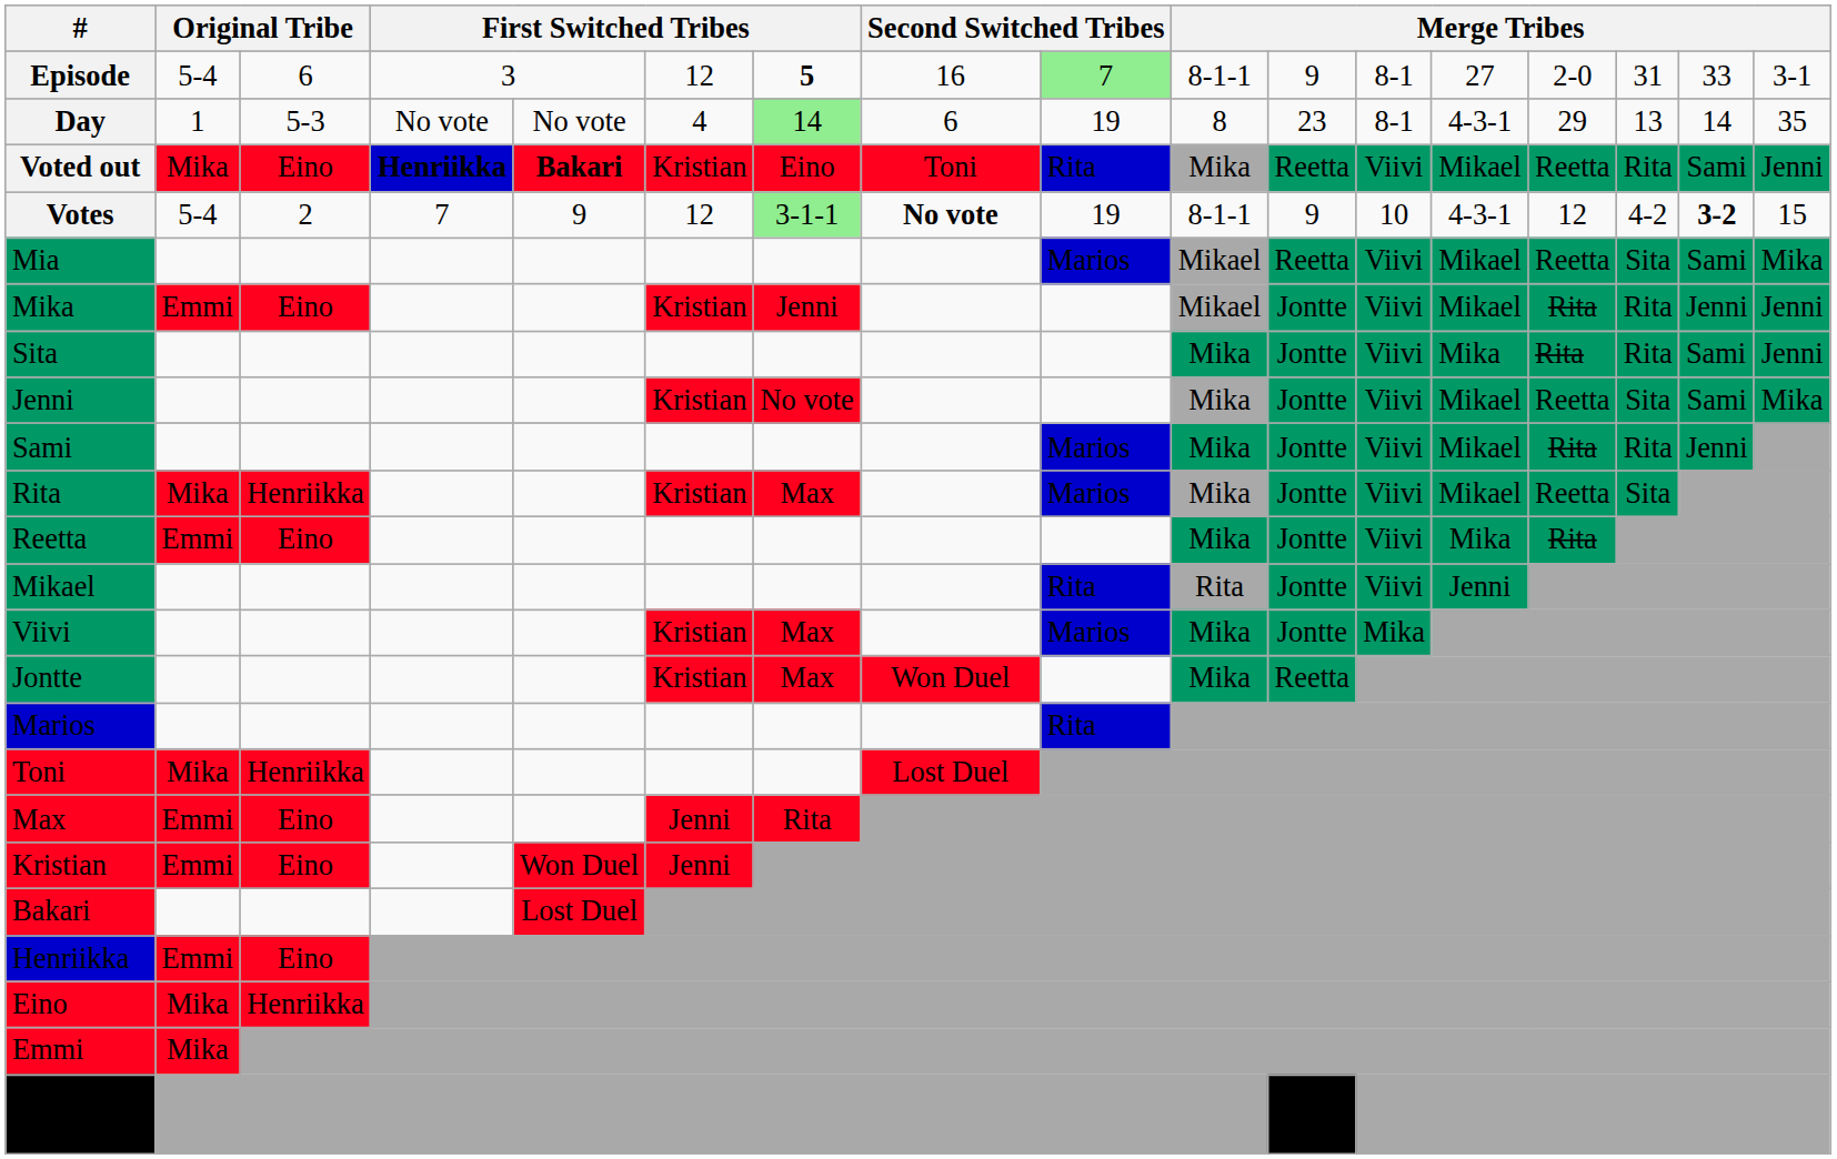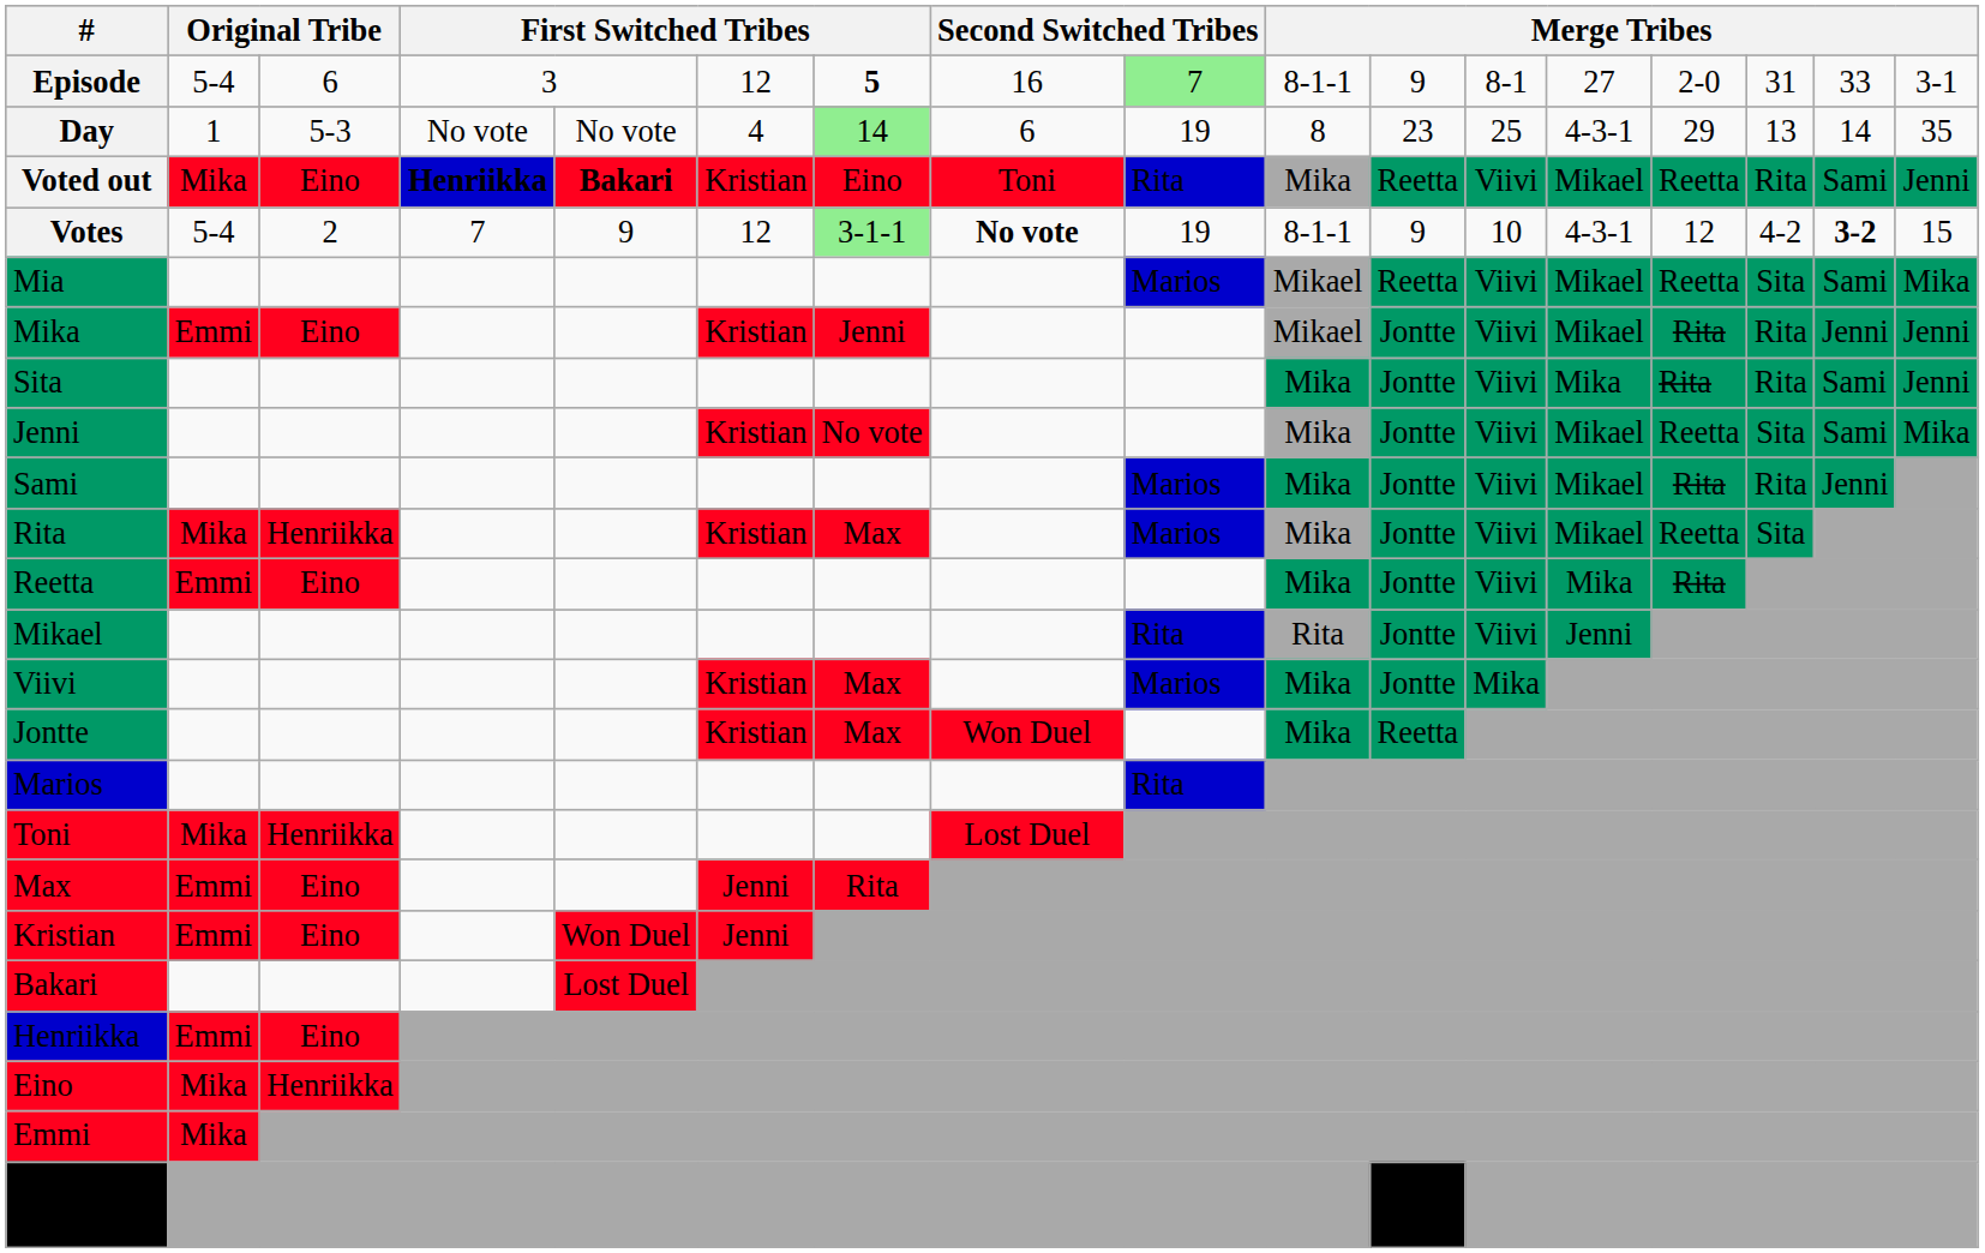Day | column 12: 8-1 -> 25
